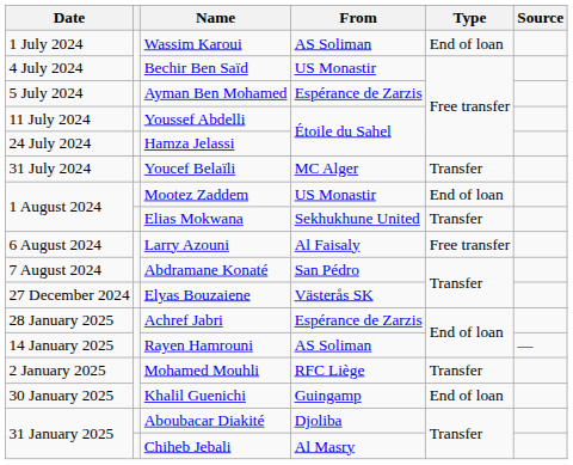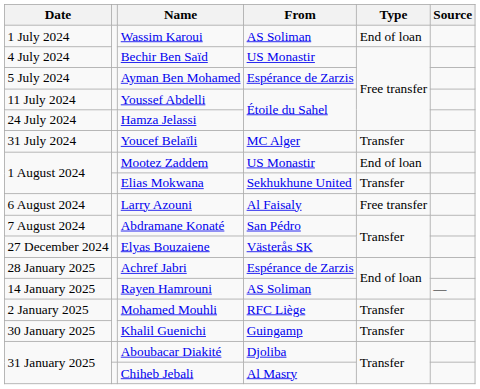Khalil Guenichi | Type: End of loan -> Transfer
